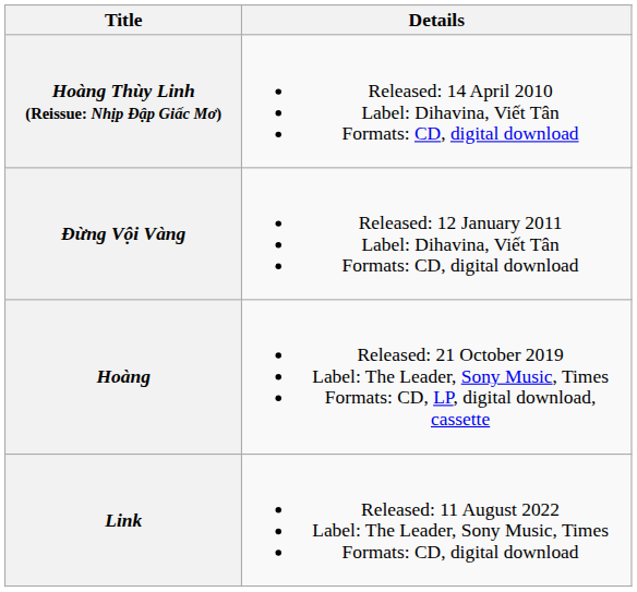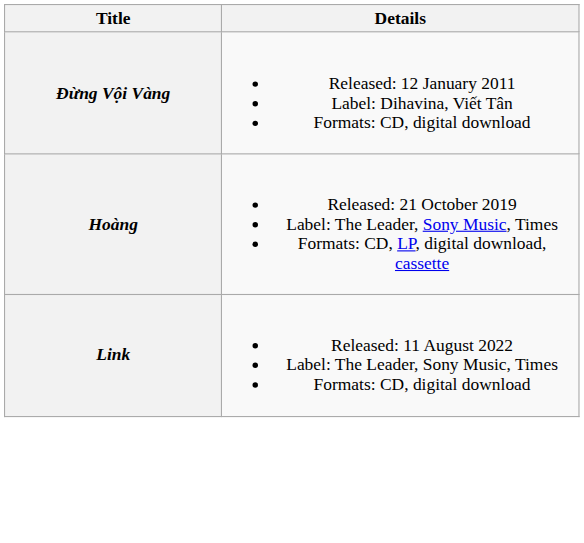- row: Hoàng Thùy Linh (Reissue: Nhịp Đập Giấc Mơ) | Released: 14 April 2010 Label: Dihavina, Viết Tân Formats: CD, digital download
